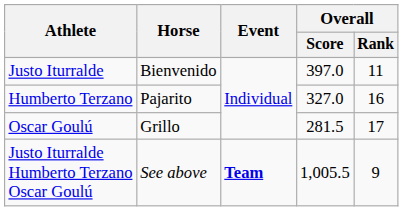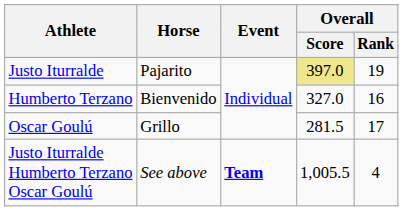Justo Iturralde | Horse: Bienvenido -> Pajarito
Justo Iturralde | Overall / Score: no background -> khaki background
Justo Iturralde | Overall / Rank: 11 -> 19
Humberto Terzano | Horse: Pajarito -> Bienvenido
Justo Iturralde Humberto Terzano Oscar Goulú | Overall / Rank: 9 -> 4
